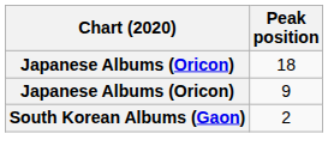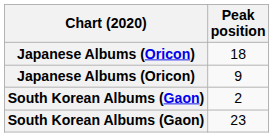+ row: South Korean Albums (Gaon) | 23
